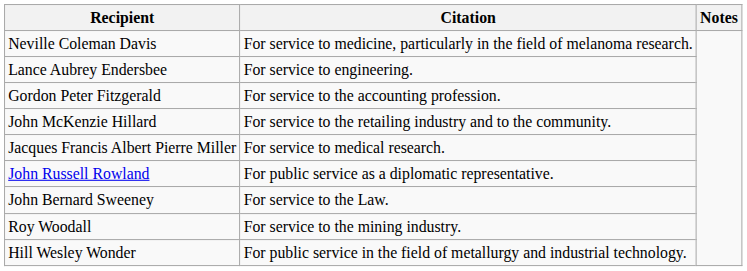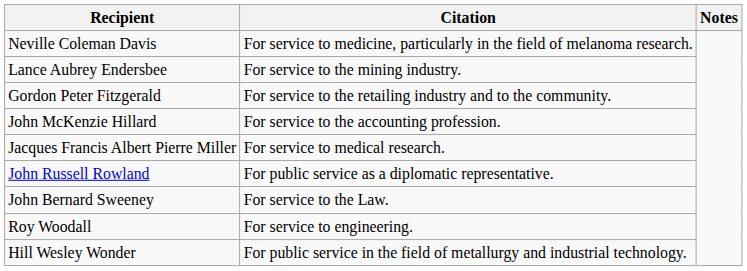Lance Aubrey Endersbee | Citation: For service to engineering. -> For service to the mining industry.
Gordon Peter Fitzgerald | Citation: For service to the accounting profession. -> For service to the retailing industry and to the community.
John McKenzie Hillard | Citation: For service to the retailing industry and to the community. -> For service to the accounting profession.
Roy Woodall | Citation: For service to the mining industry. -> For service to engineering.
